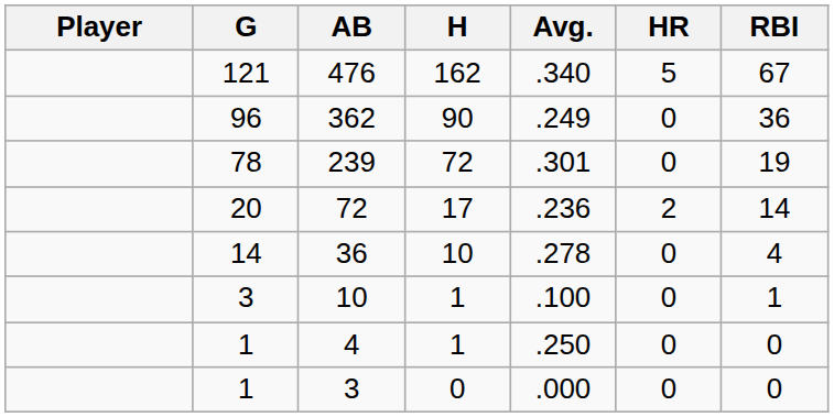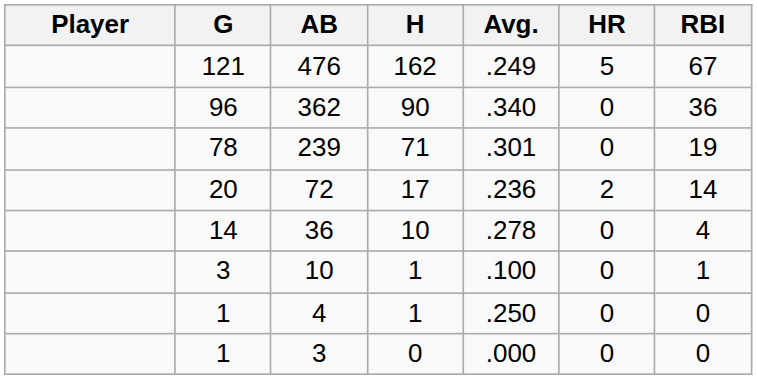476 | Avg.: .340 -> .249
362 | Avg.: .249 -> .340
239 | H: 72 -> 71
